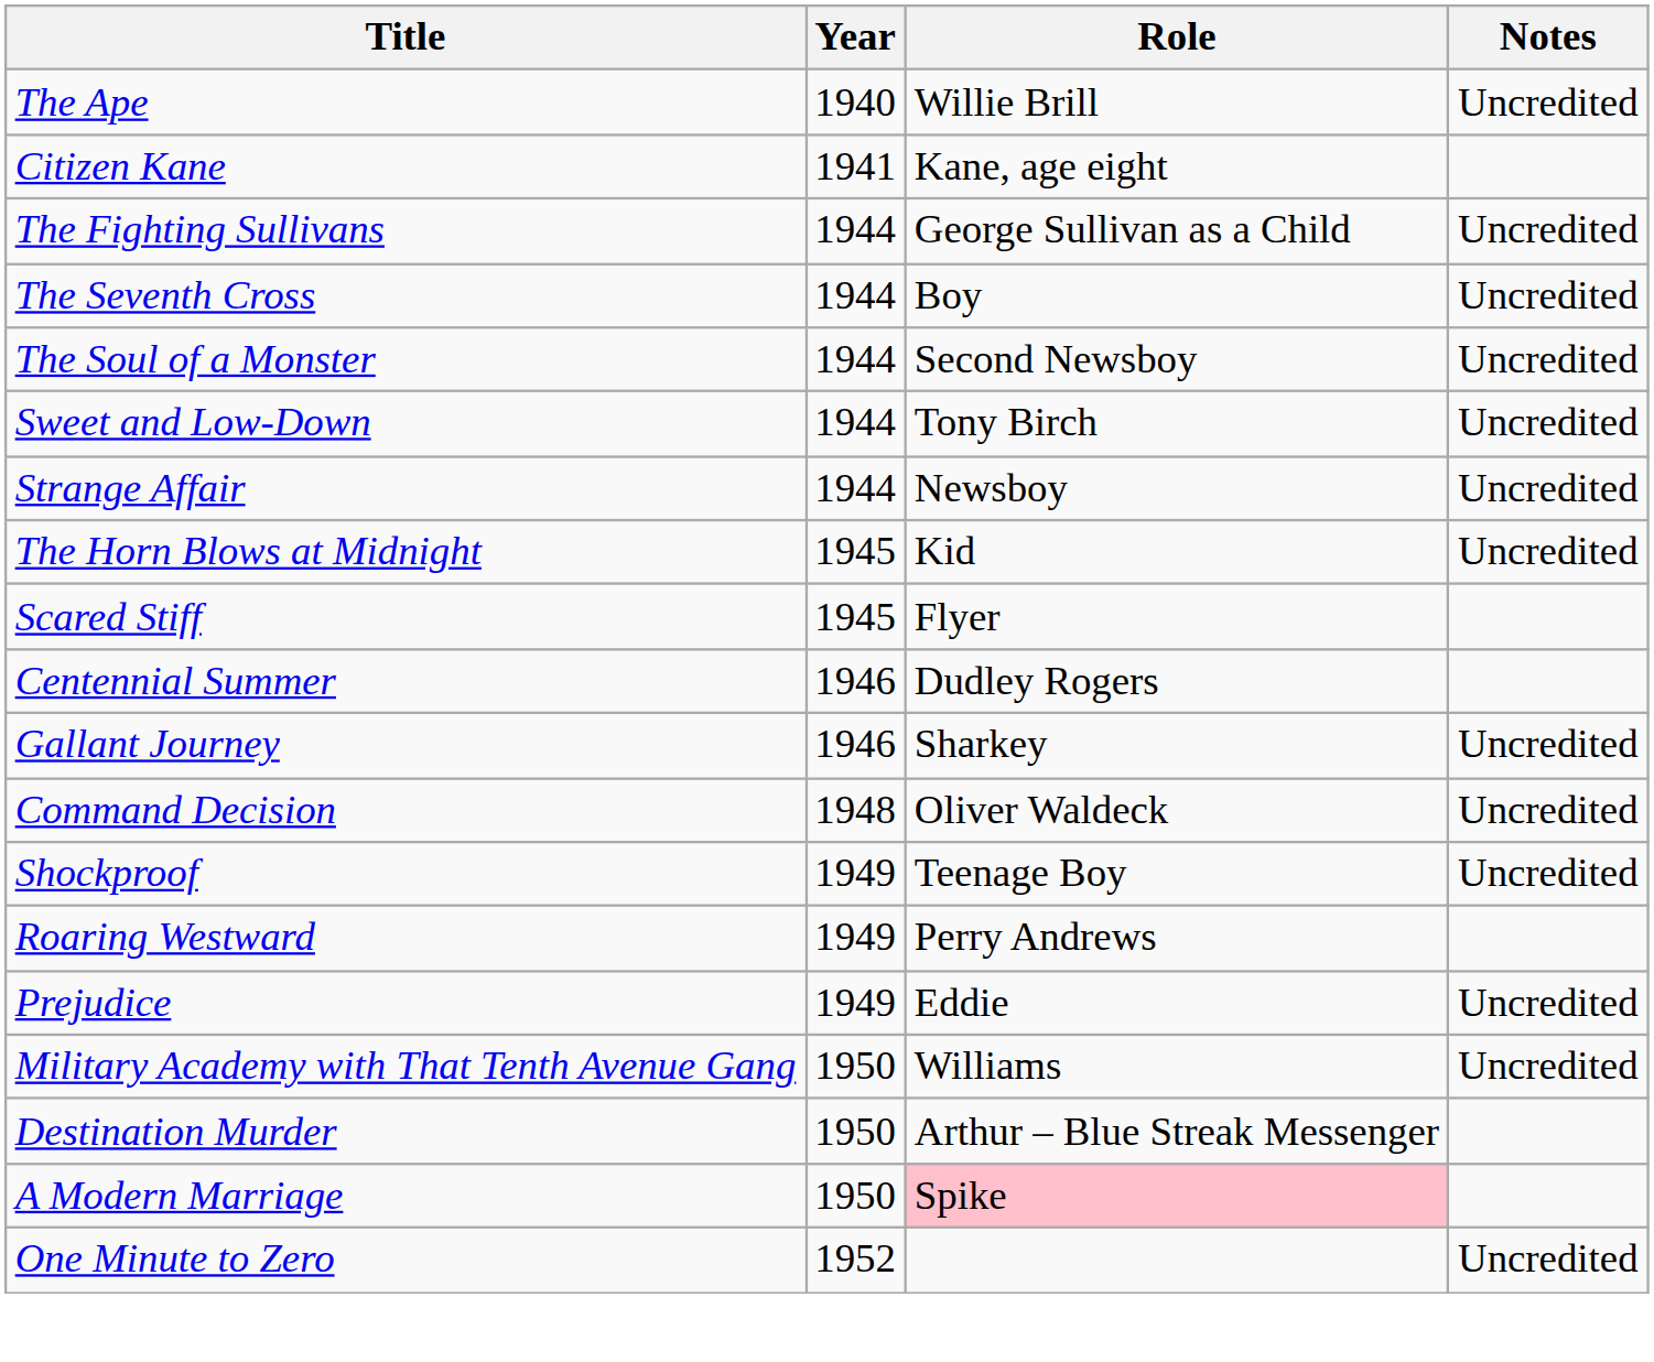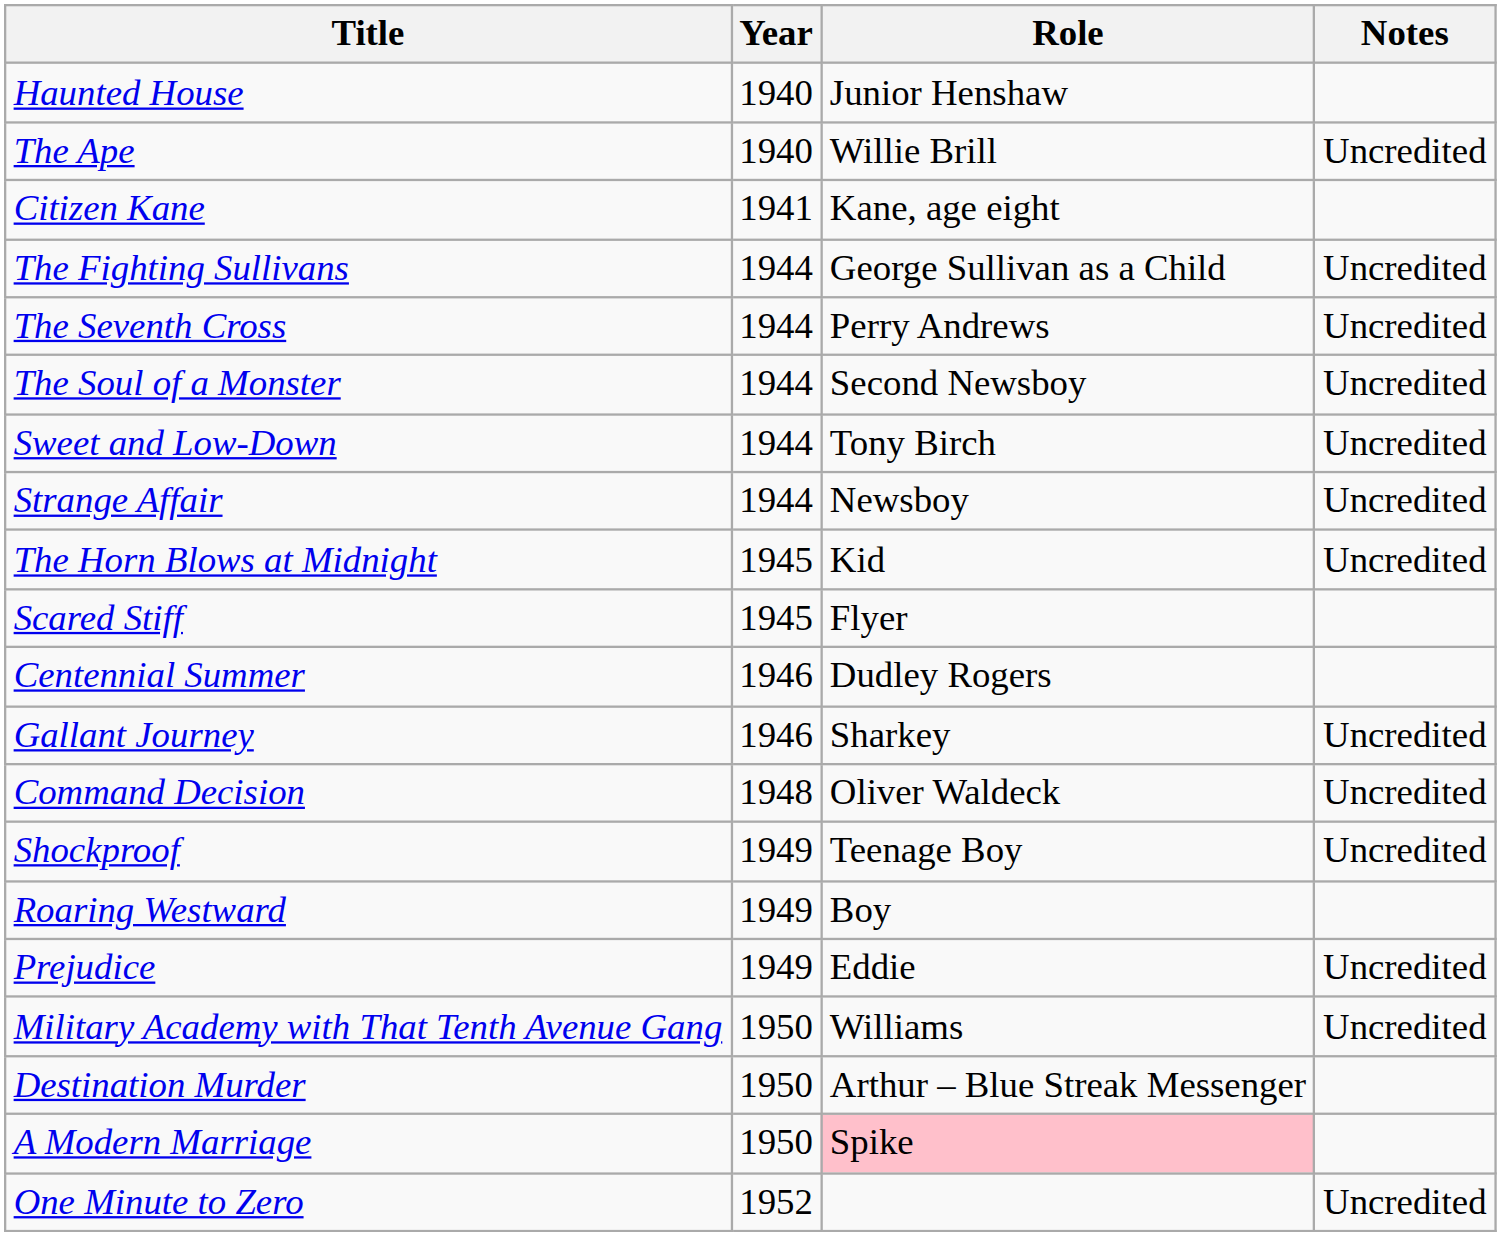+ row: Haunted House | 1940 | Junior Henshaw
The Seventh Cross | Role: Boy -> Perry Andrews
Roaring Westward | Role: Perry Andrews -> Boy
